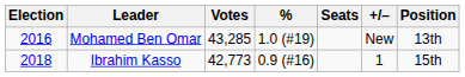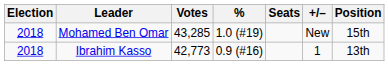Mohamed Ben Omar | Election: 2016 -> 2018
Mohamed Ben Omar | Position: 13th -> 15th
Ibrahim Kasso | Position: 15th -> 13th
